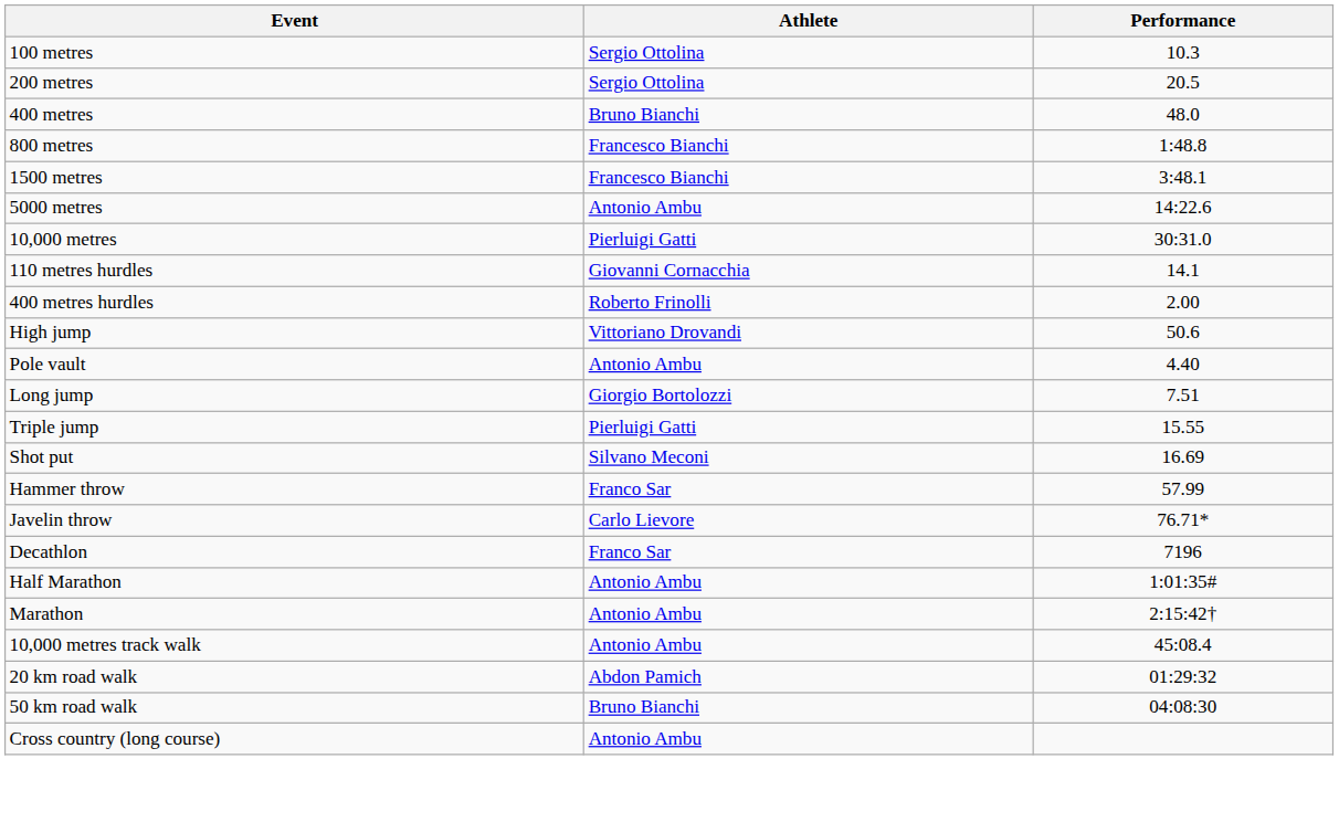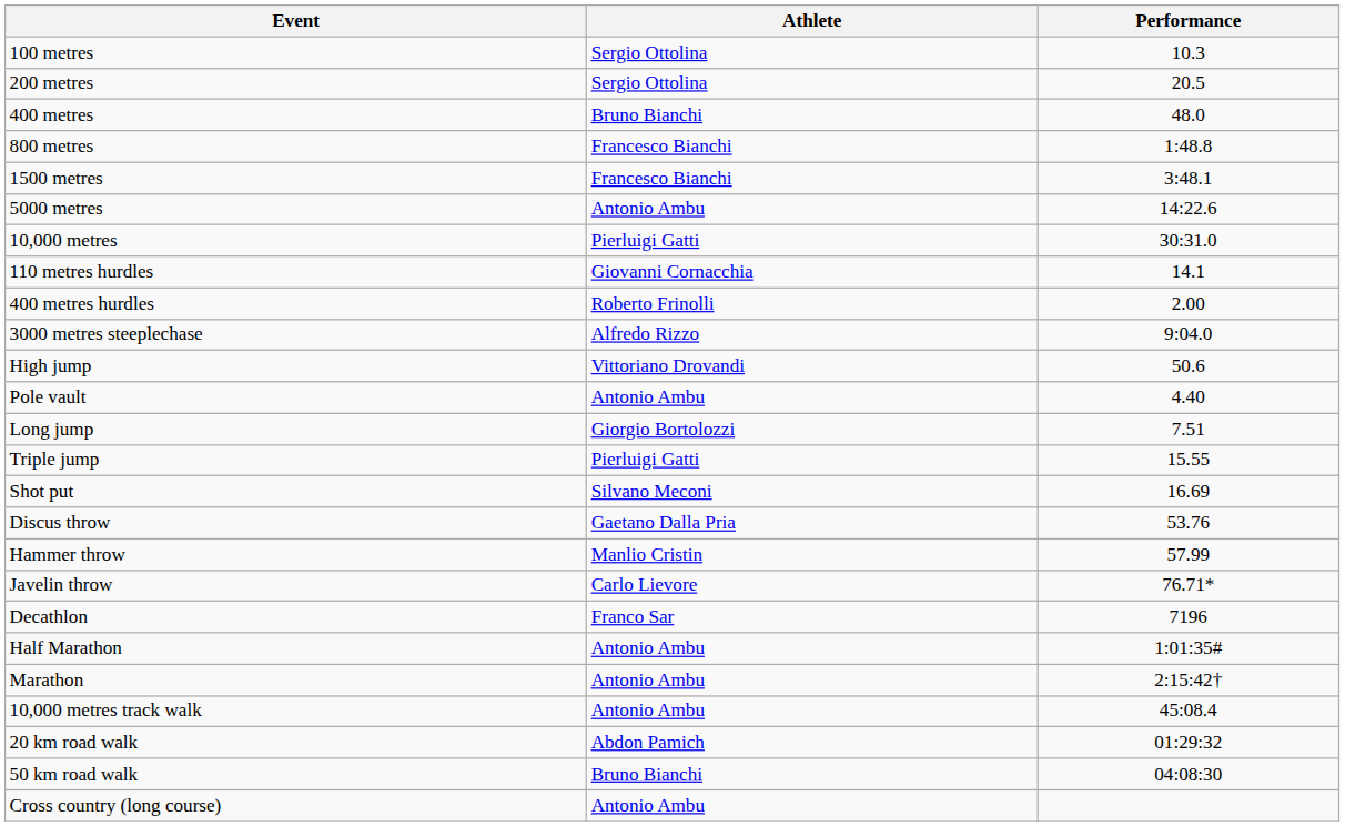+ row: 3000 metres steeplechase | Alfredo Rizzo | 9:04.0
+ row: Discus throw | Gaetano Dalla Pria | 53.76
Hammer throw | Athlete: Franco Sar -> Manlio Cristin
